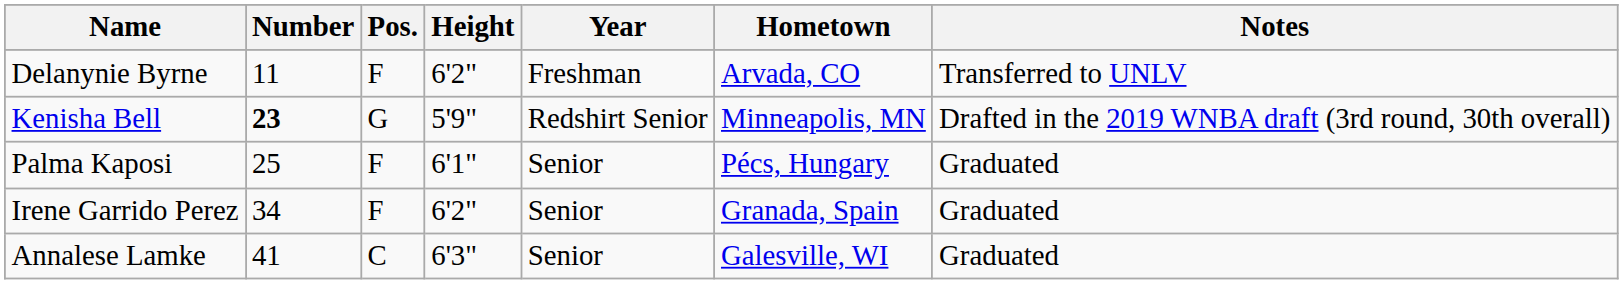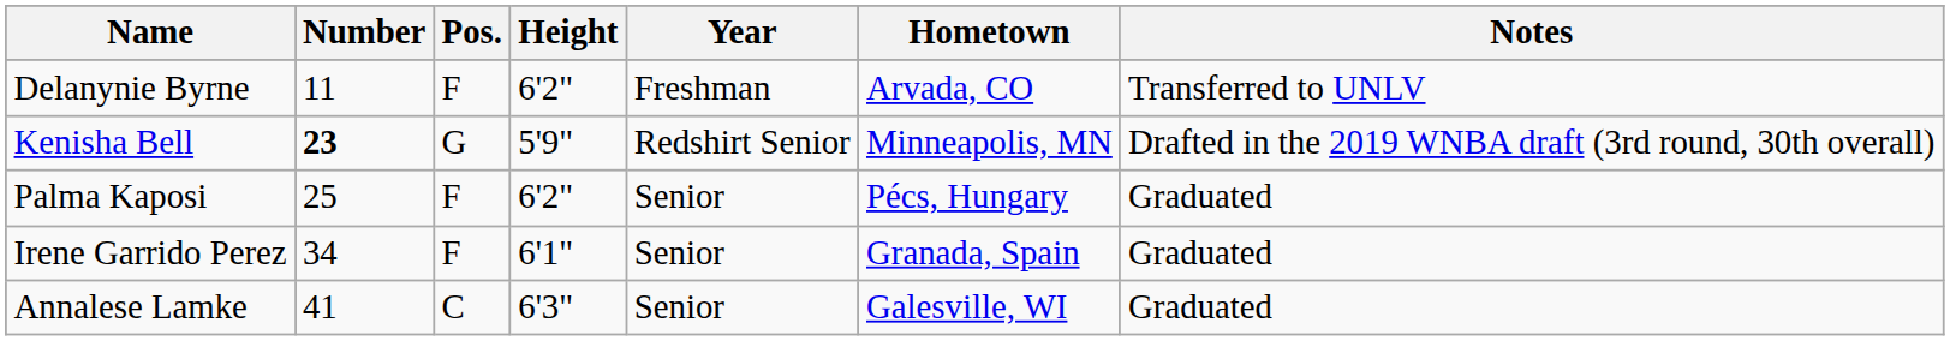Palma Kaposi | Height: 6'1" -> 6'2"
Irene Garrido Perez | Height: 6'2" -> 6'1"
